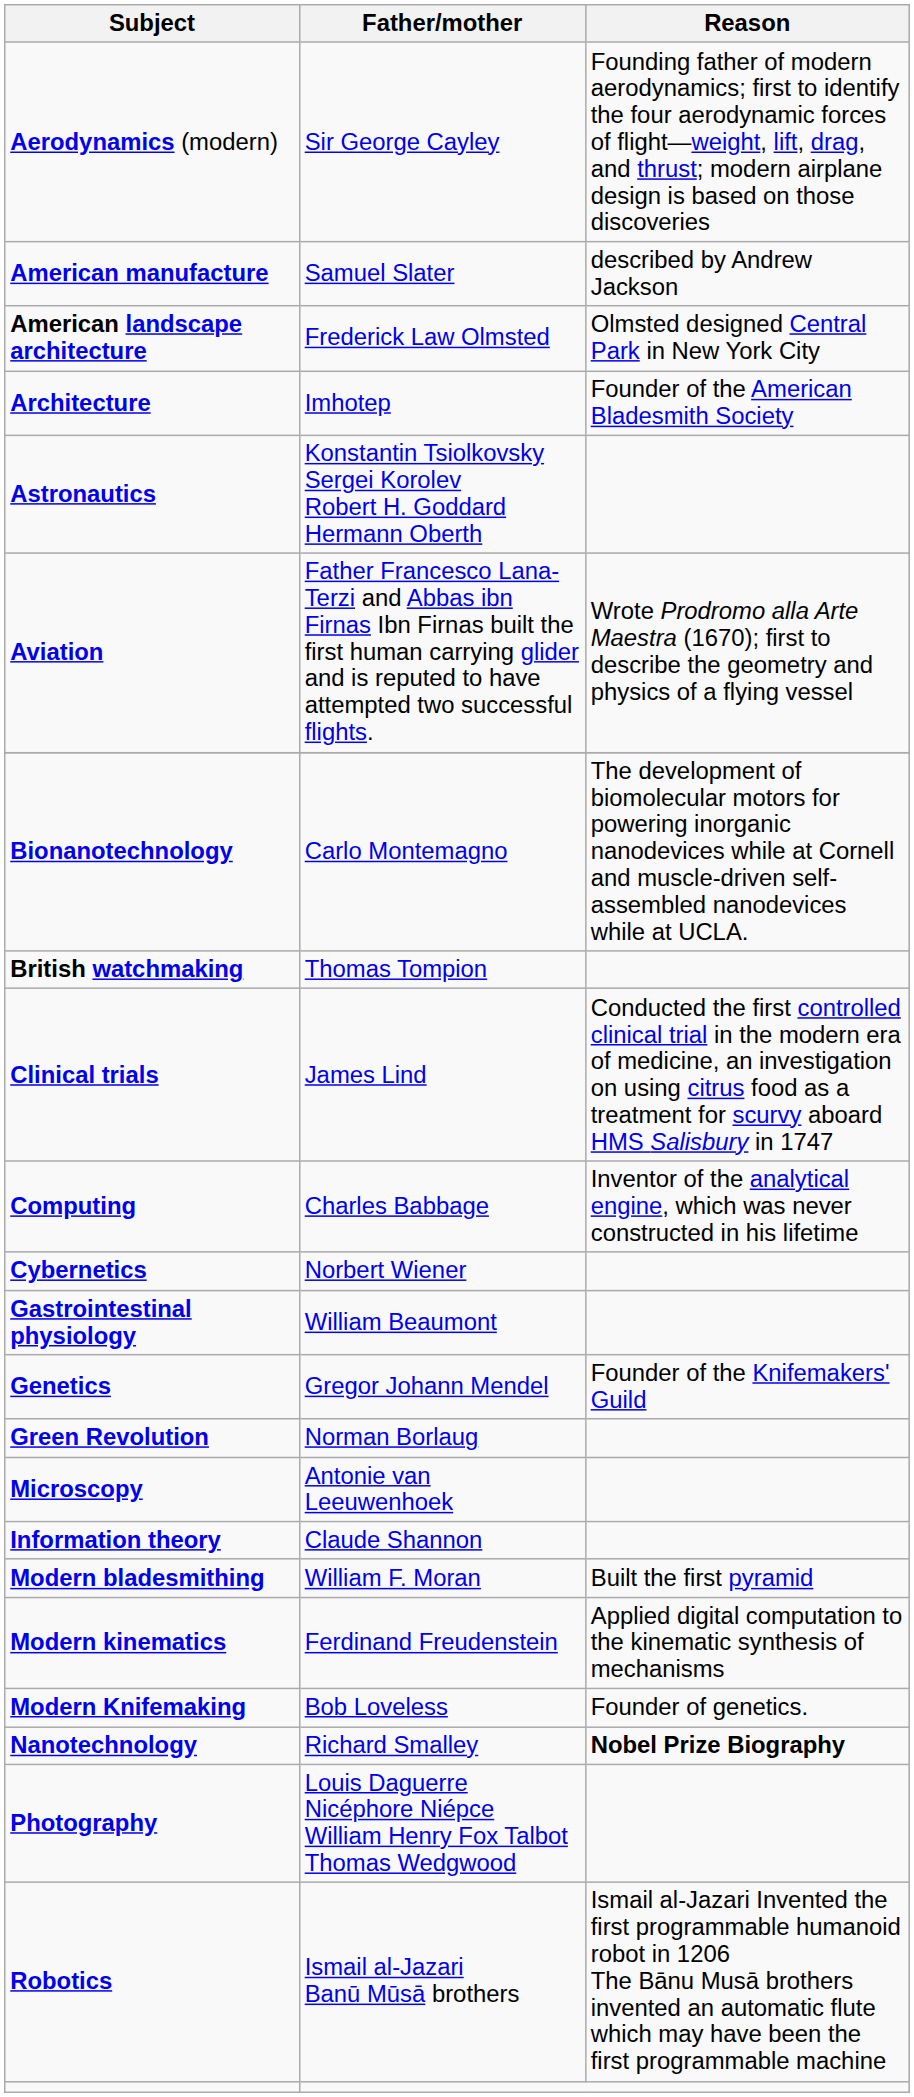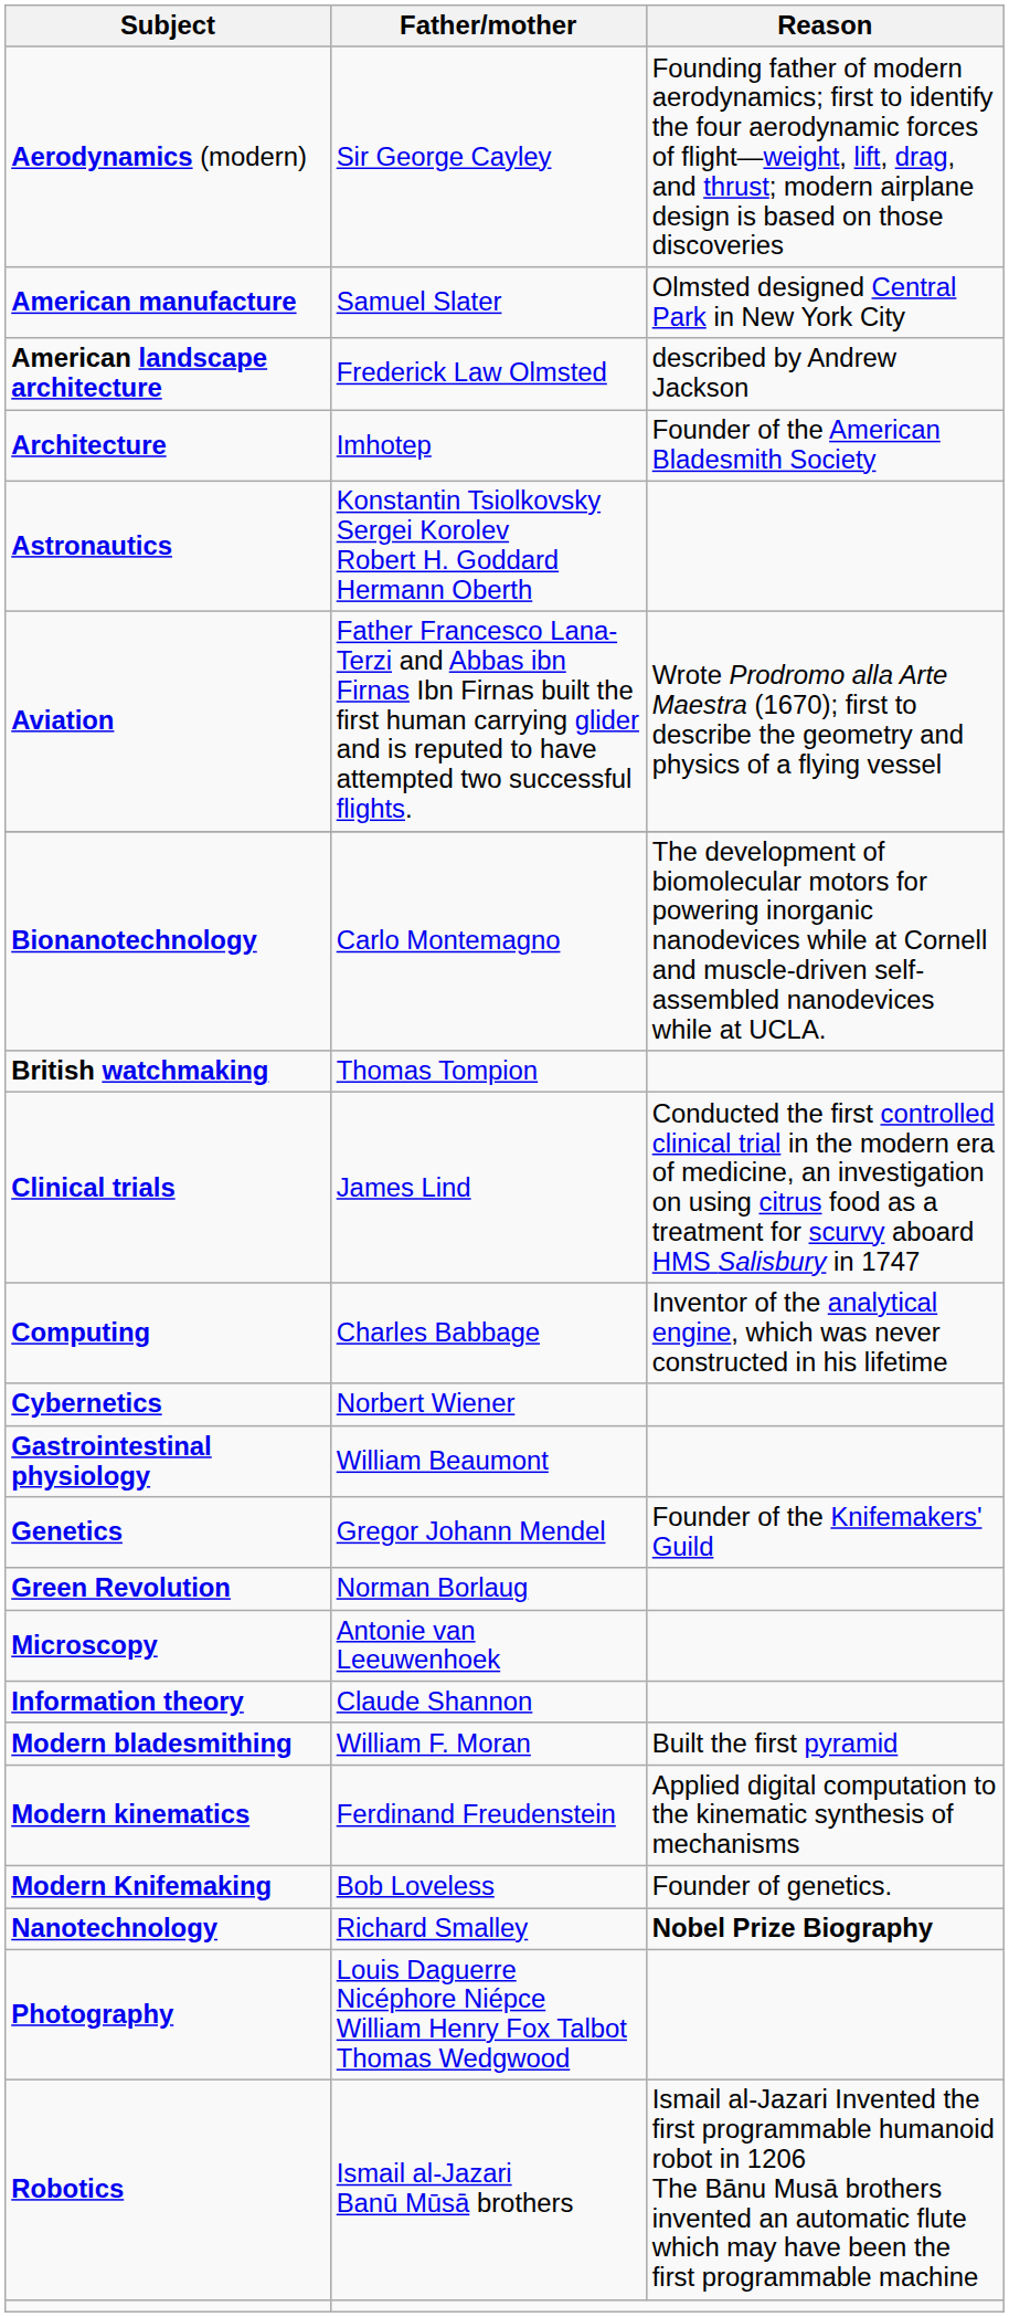American manufacture | Reason: described by Andrew Jackson -> Olmsted designed Central Park in New York City
American landscape architecture | Reason: Olmsted designed Central Park in New York City -> described by Andrew Jackson
